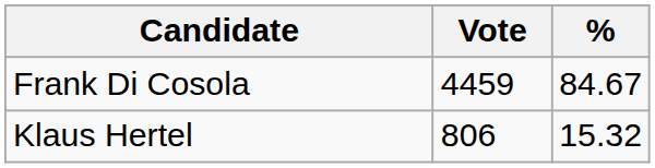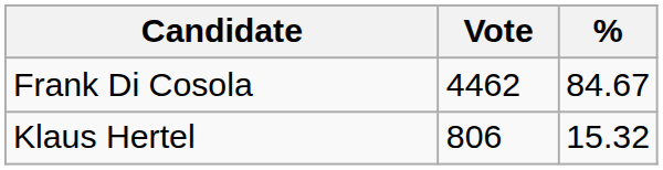Frank Di Cosola | Vote: 4459 -> 4462
